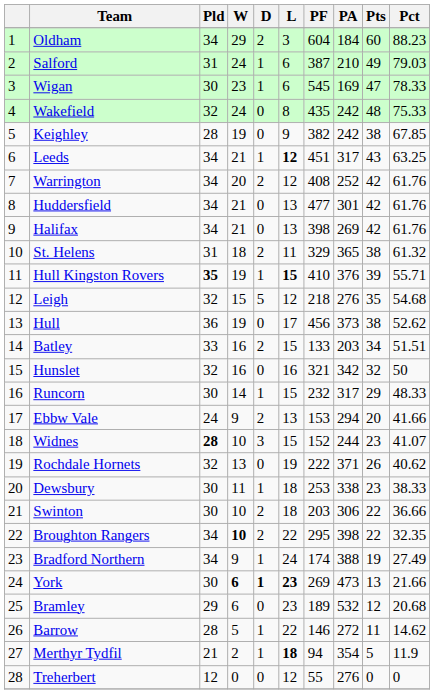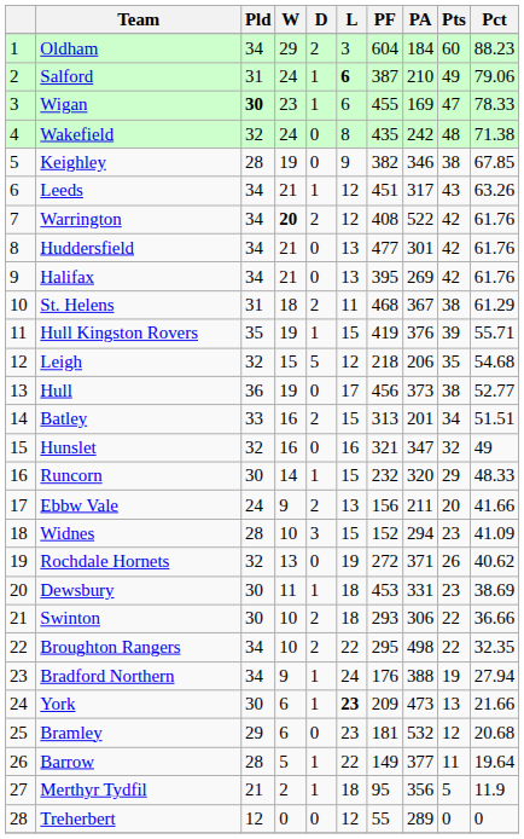Salford | L: normal -> bold
Salford | Pct: 79.03 -> 79.06
Wigan | Pld: normal -> bold
Wigan | PF: 545 -> 455
Wakefield | Pct: 75.33 -> 71.38
Keighley | PA: 242 -> 346
Leeds | L: bold -> normal
Leeds | Pct: 63.25 -> 63.26
Warrington | W: normal -> bold
Warrington | PA: 252 -> 522
Halifax | PF: 398 -> 395
St. Helens | PF: 329 -> 468
St. Helens | PA: 365 -> 367
St. Helens | Pct: 61.32 -> 61.29
Hull Kingston Rovers | Pld: bold -> normal
Hull Kingston Rovers | L: bold -> normal
Hull Kingston Rovers | PF: 410 -> 419
Leigh | PA: 276 -> 206
Hull | Pct: 52.62 -> 52.77
Batley | PF: 133 -> 313
Batley | PA: 203 -> 201
Hunslet | PA: 342 -> 347
Hunslet | Pct: 50 -> 49
Runcorn | PA: 317 -> 320
Ebbw Vale | PF: 153 -> 156
Ebbw Vale | PA: 294 -> 211
Widnes | Pld: bold -> normal
Widnes | PA: 244 -> 294
Widnes | Pct: 41.07 -> 41.09
Rochdale Hornets | PF: 222 -> 272
Dewsbury | PF: 253 -> 453
Dewsbury | PA: 338 -> 331
Dewsbury | Pct: 38.33 -> 38.69
Swinton | PF: 203 -> 293
Broughton Rangers | W: bold -> normal
Broughton Rangers | PA: 398 -> 498
Bradford Northern | PF: 174 -> 176
Bradford Northern | Pct: 27.49 -> 27.94
York | W: bold -> normal
York | D: bold -> normal
York | PF: 269 -> 209
Bramley | PF: 189 -> 181
Barrow | PF: 146 -> 149
Barrow | PA: 272 -> 377
Barrow | Pct: 14.62 -> 19.64
Merthyr Tydfil | L: bold -> normal
Merthyr Tydfil | PF: 94 -> 95
Merthyr Tydfil | PA: 354 -> 356
Treherbert | PA: 276 -> 289
